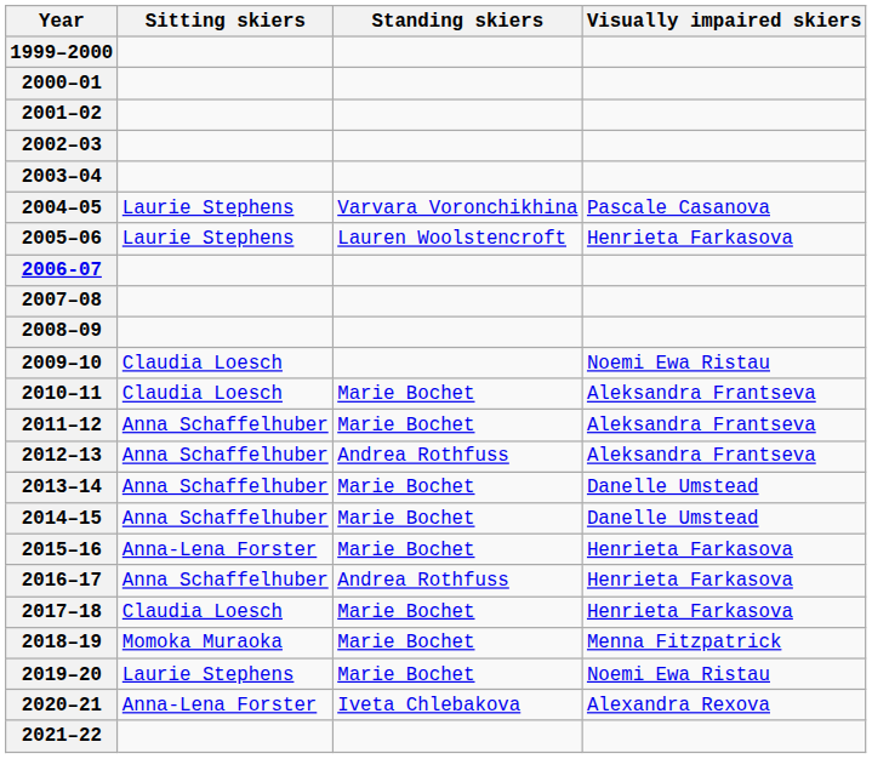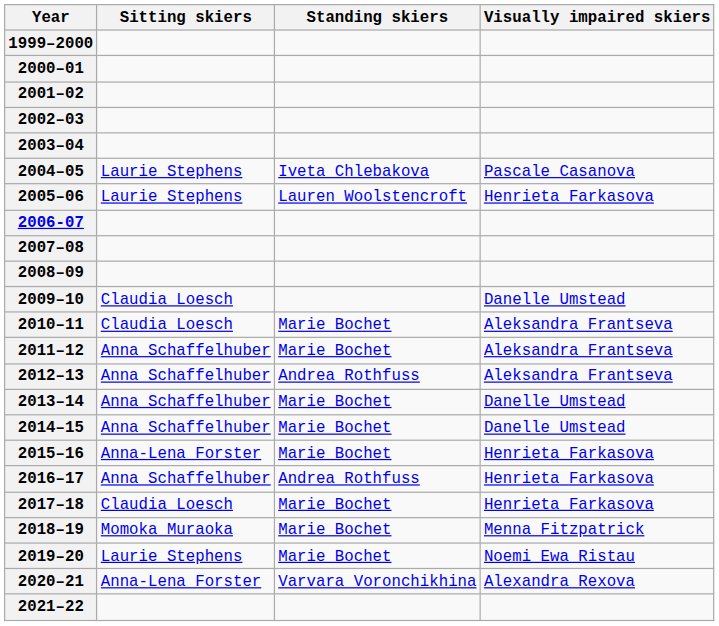2004–05 | Standing skiers: Varvara Voronchikhina -> Iveta Chlebakova
2009–10 | Visually impaired skiers: Noemi Ewa Ristau -> Danelle Umstead
2020–21 | Standing skiers: Iveta Chlebakova -> Varvara Voronchikhina
